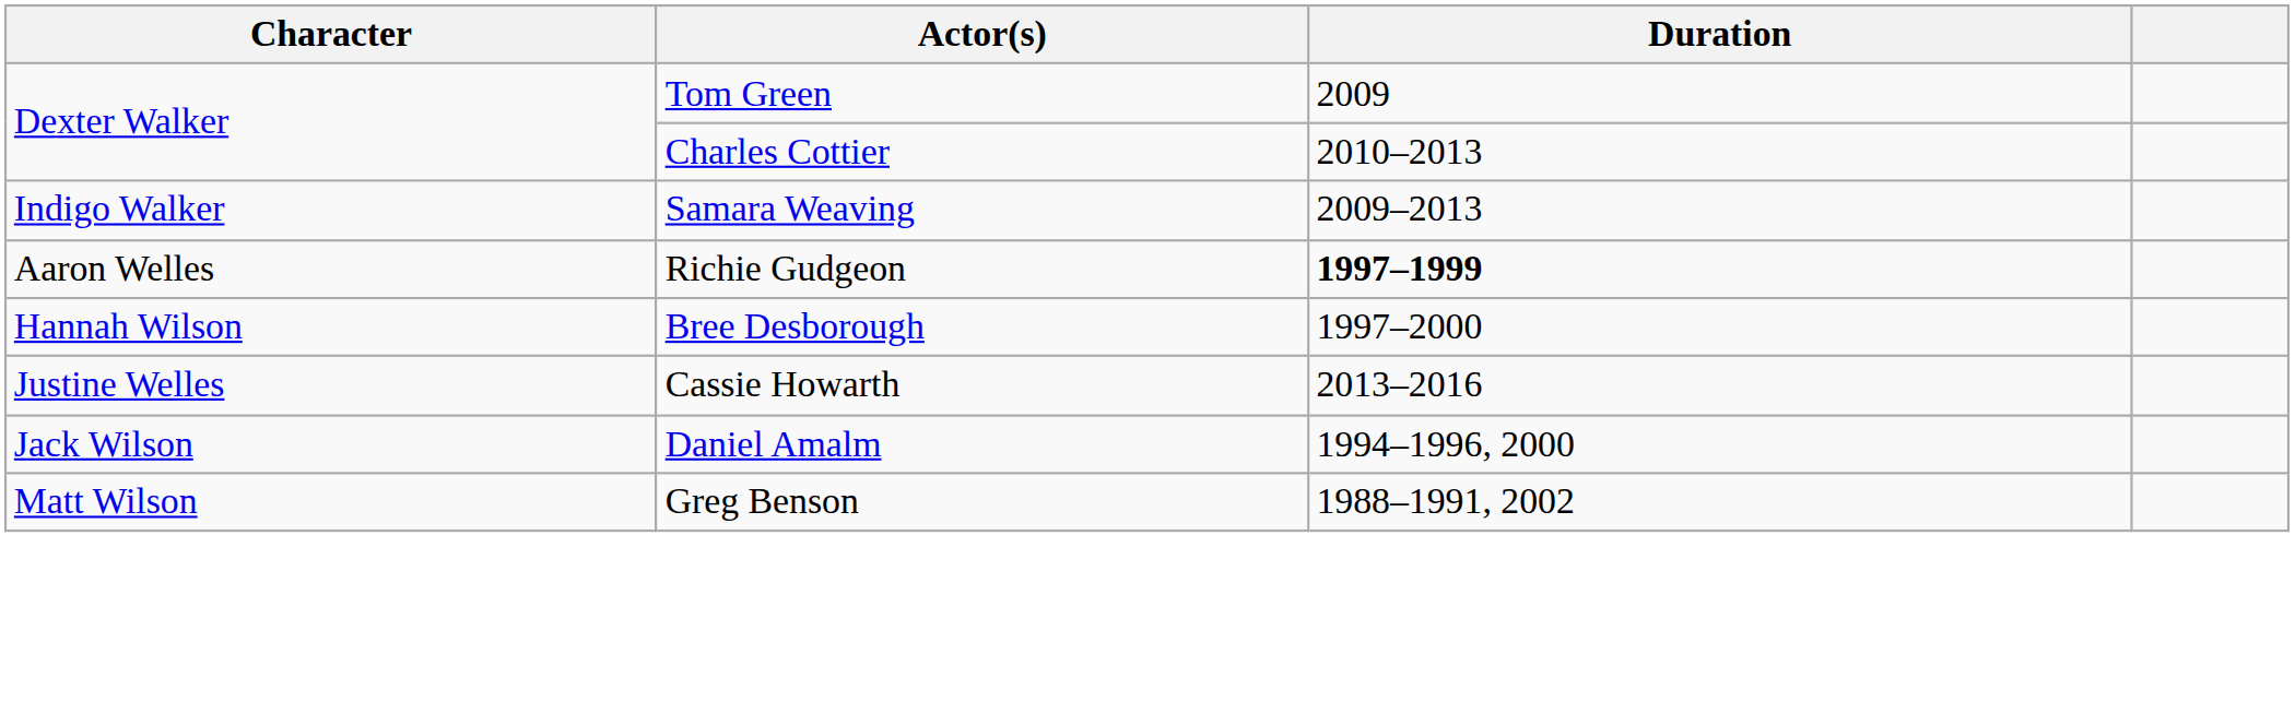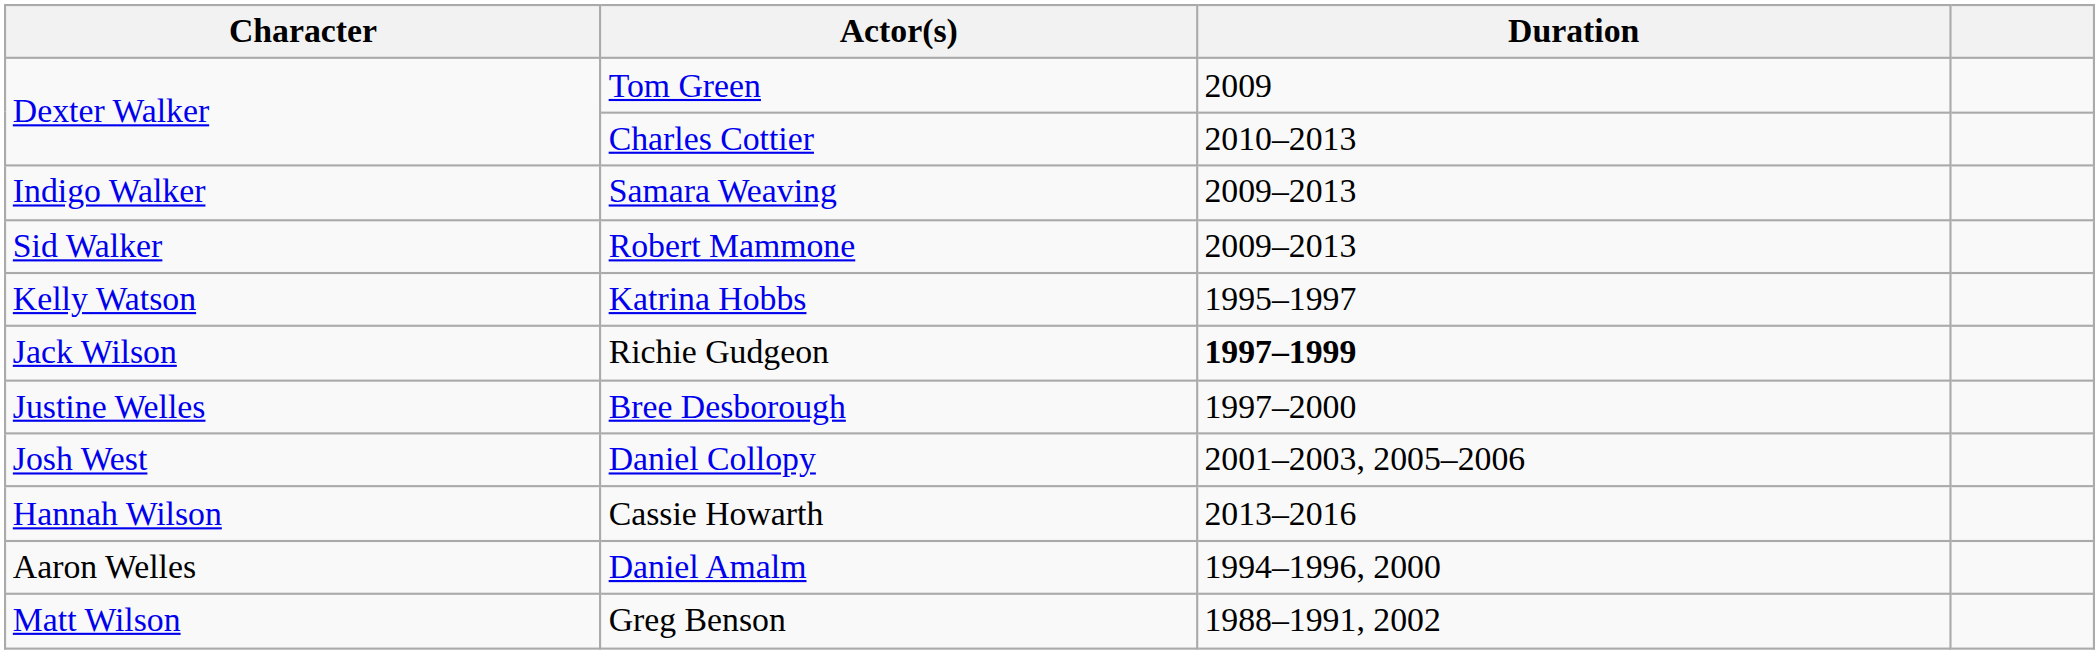+ row: Sid Walker | Robert Mammone | 2009–2013
+ row: Kelly Watson | Katrina Hobbs | 1995–1997
Richie Gudgeon | Character: Aaron Welles -> Jack Wilson
Bree Desborough | Character: Hannah Wilson -> Justine Welles
+ row: Josh West | Daniel Collopy | 2001–2003, 2005–2006
Cassie Howarth | Character: Justine Welles -> Hannah Wilson
Daniel Amalm | Character: Jack Wilson -> Aaron Welles
